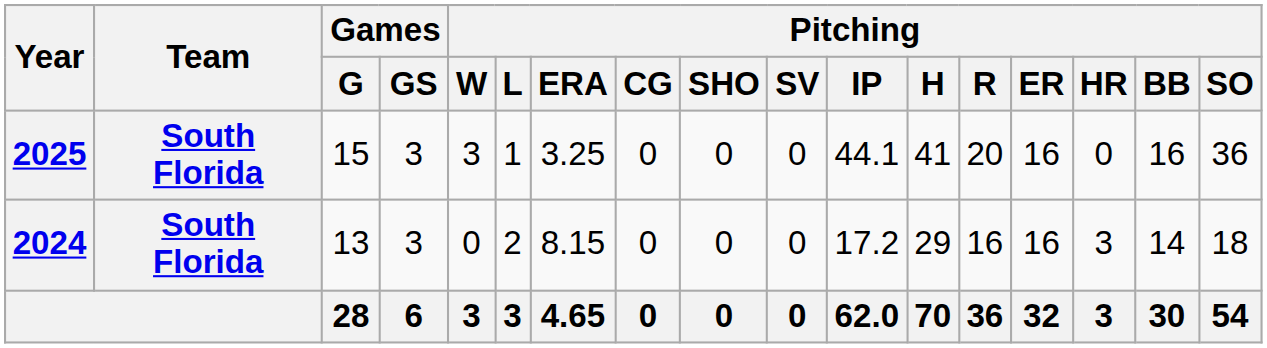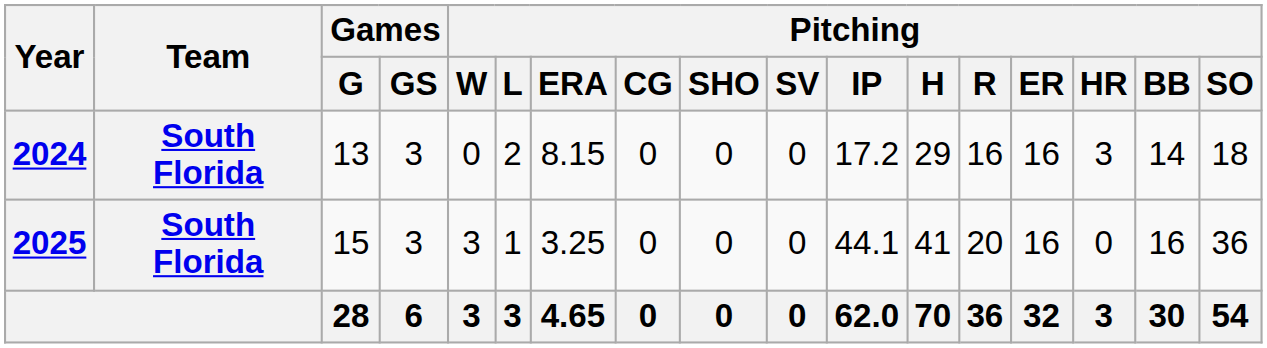rows swapped: 2024 <-> 2025
